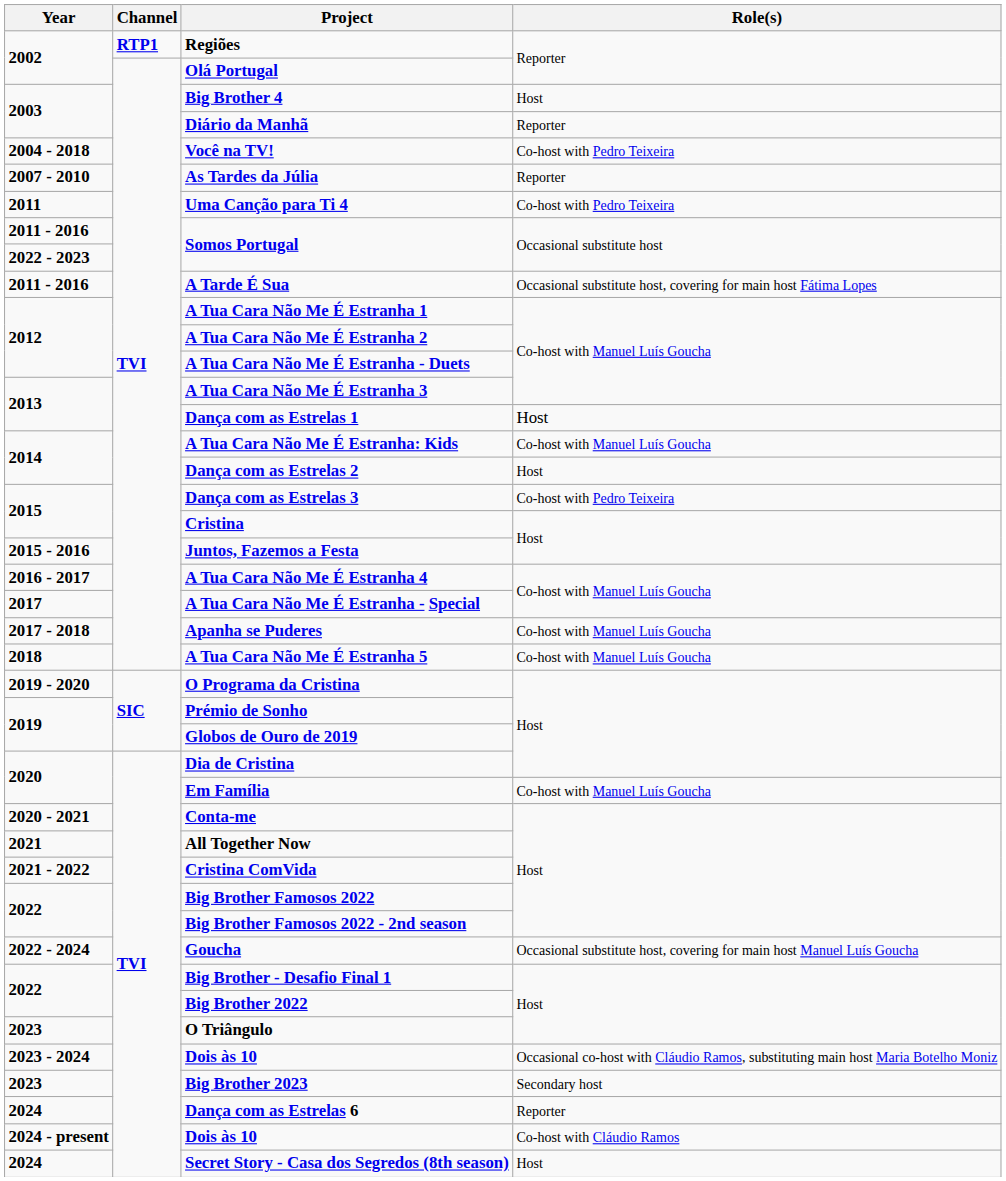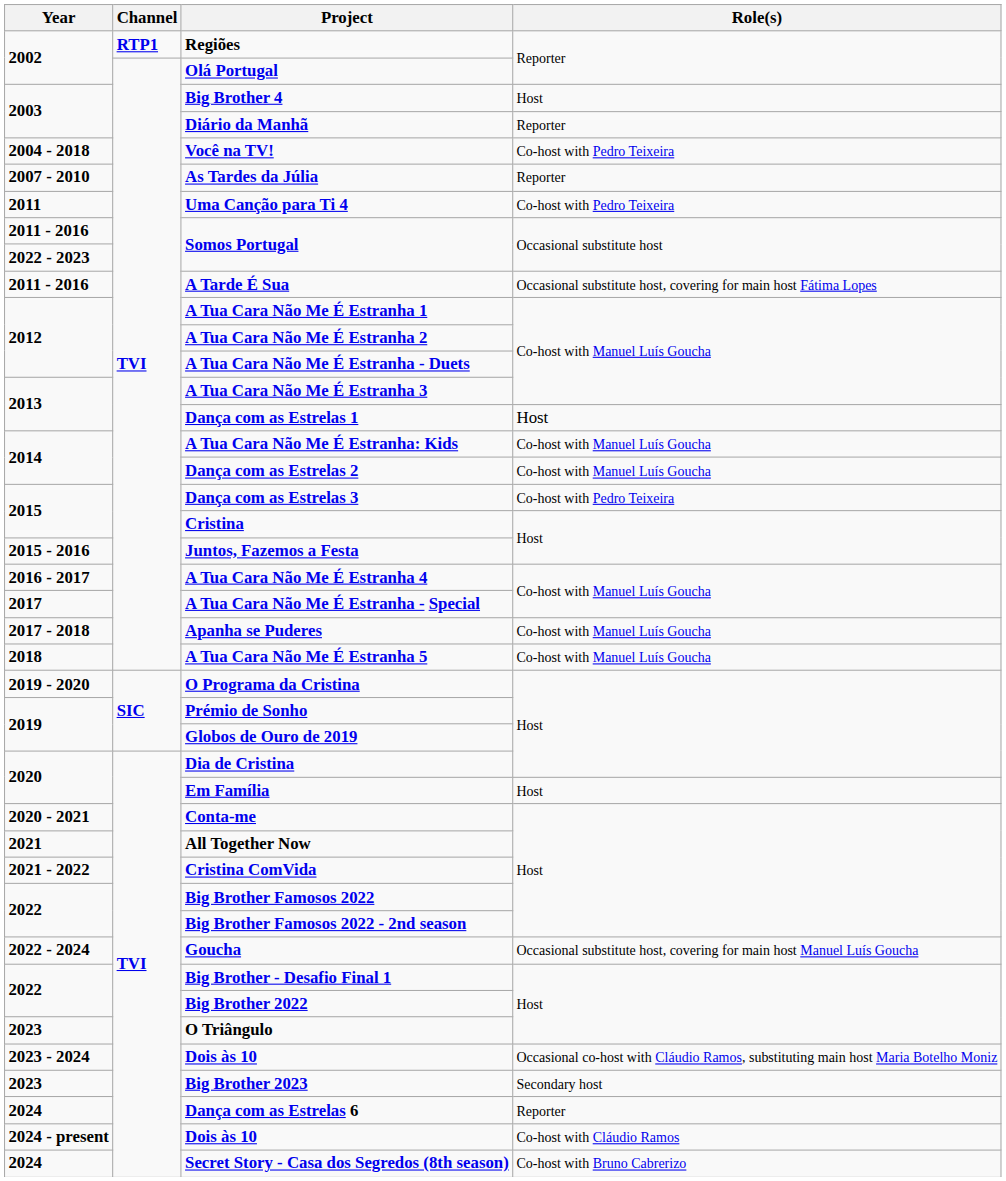Dança com as Estrelas 2 | Role(s): Host -> Co-host with Manuel Luís Goucha
Em Família | Role(s): Co-host with Manuel Luís Goucha -> Host
Secret Story - Casa dos Segredos (8th season) | Role(s): Host -> Co-host with Bruno Cabrerizo
